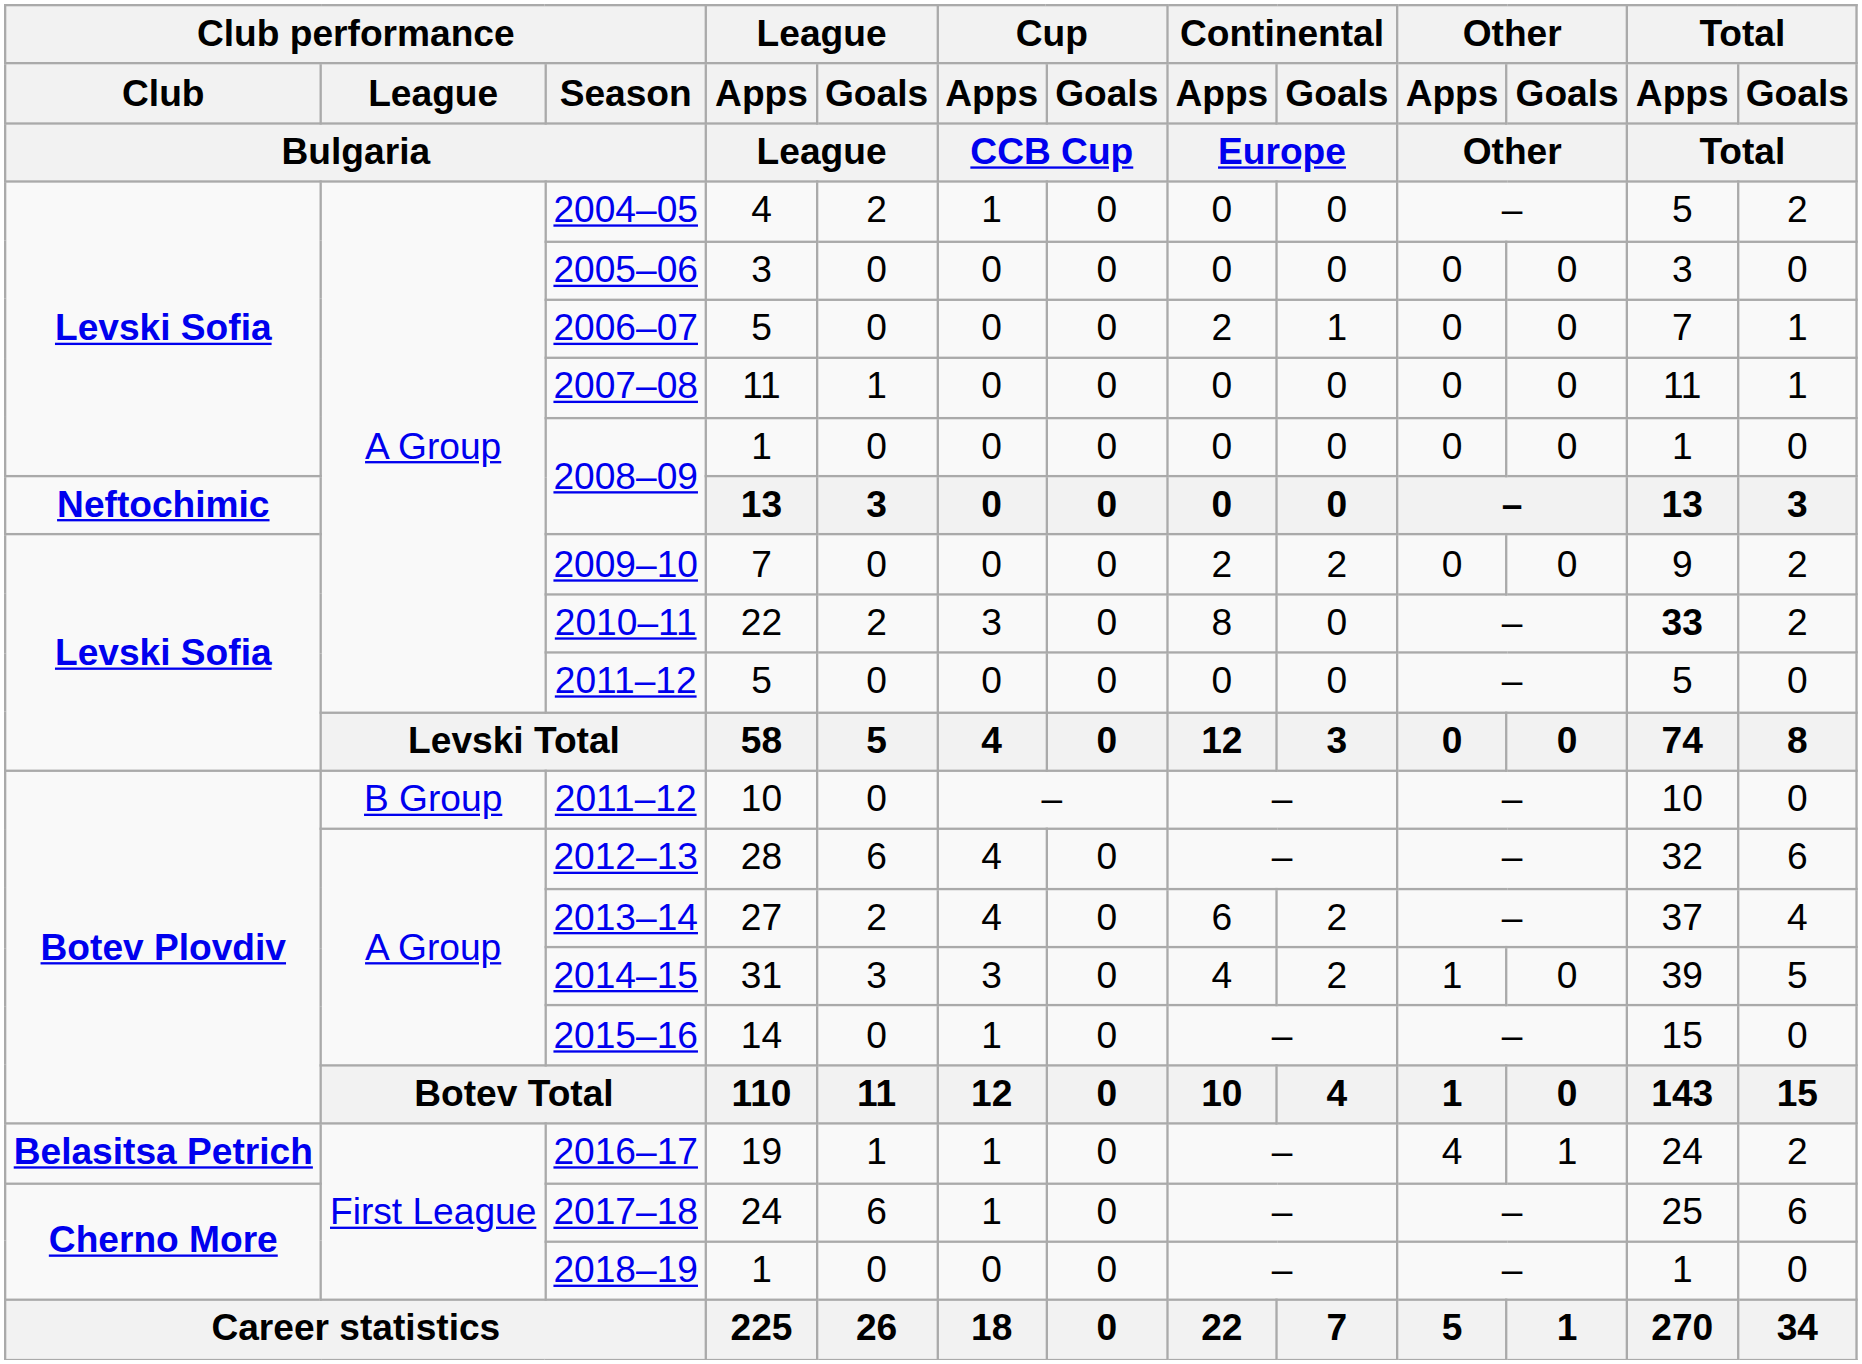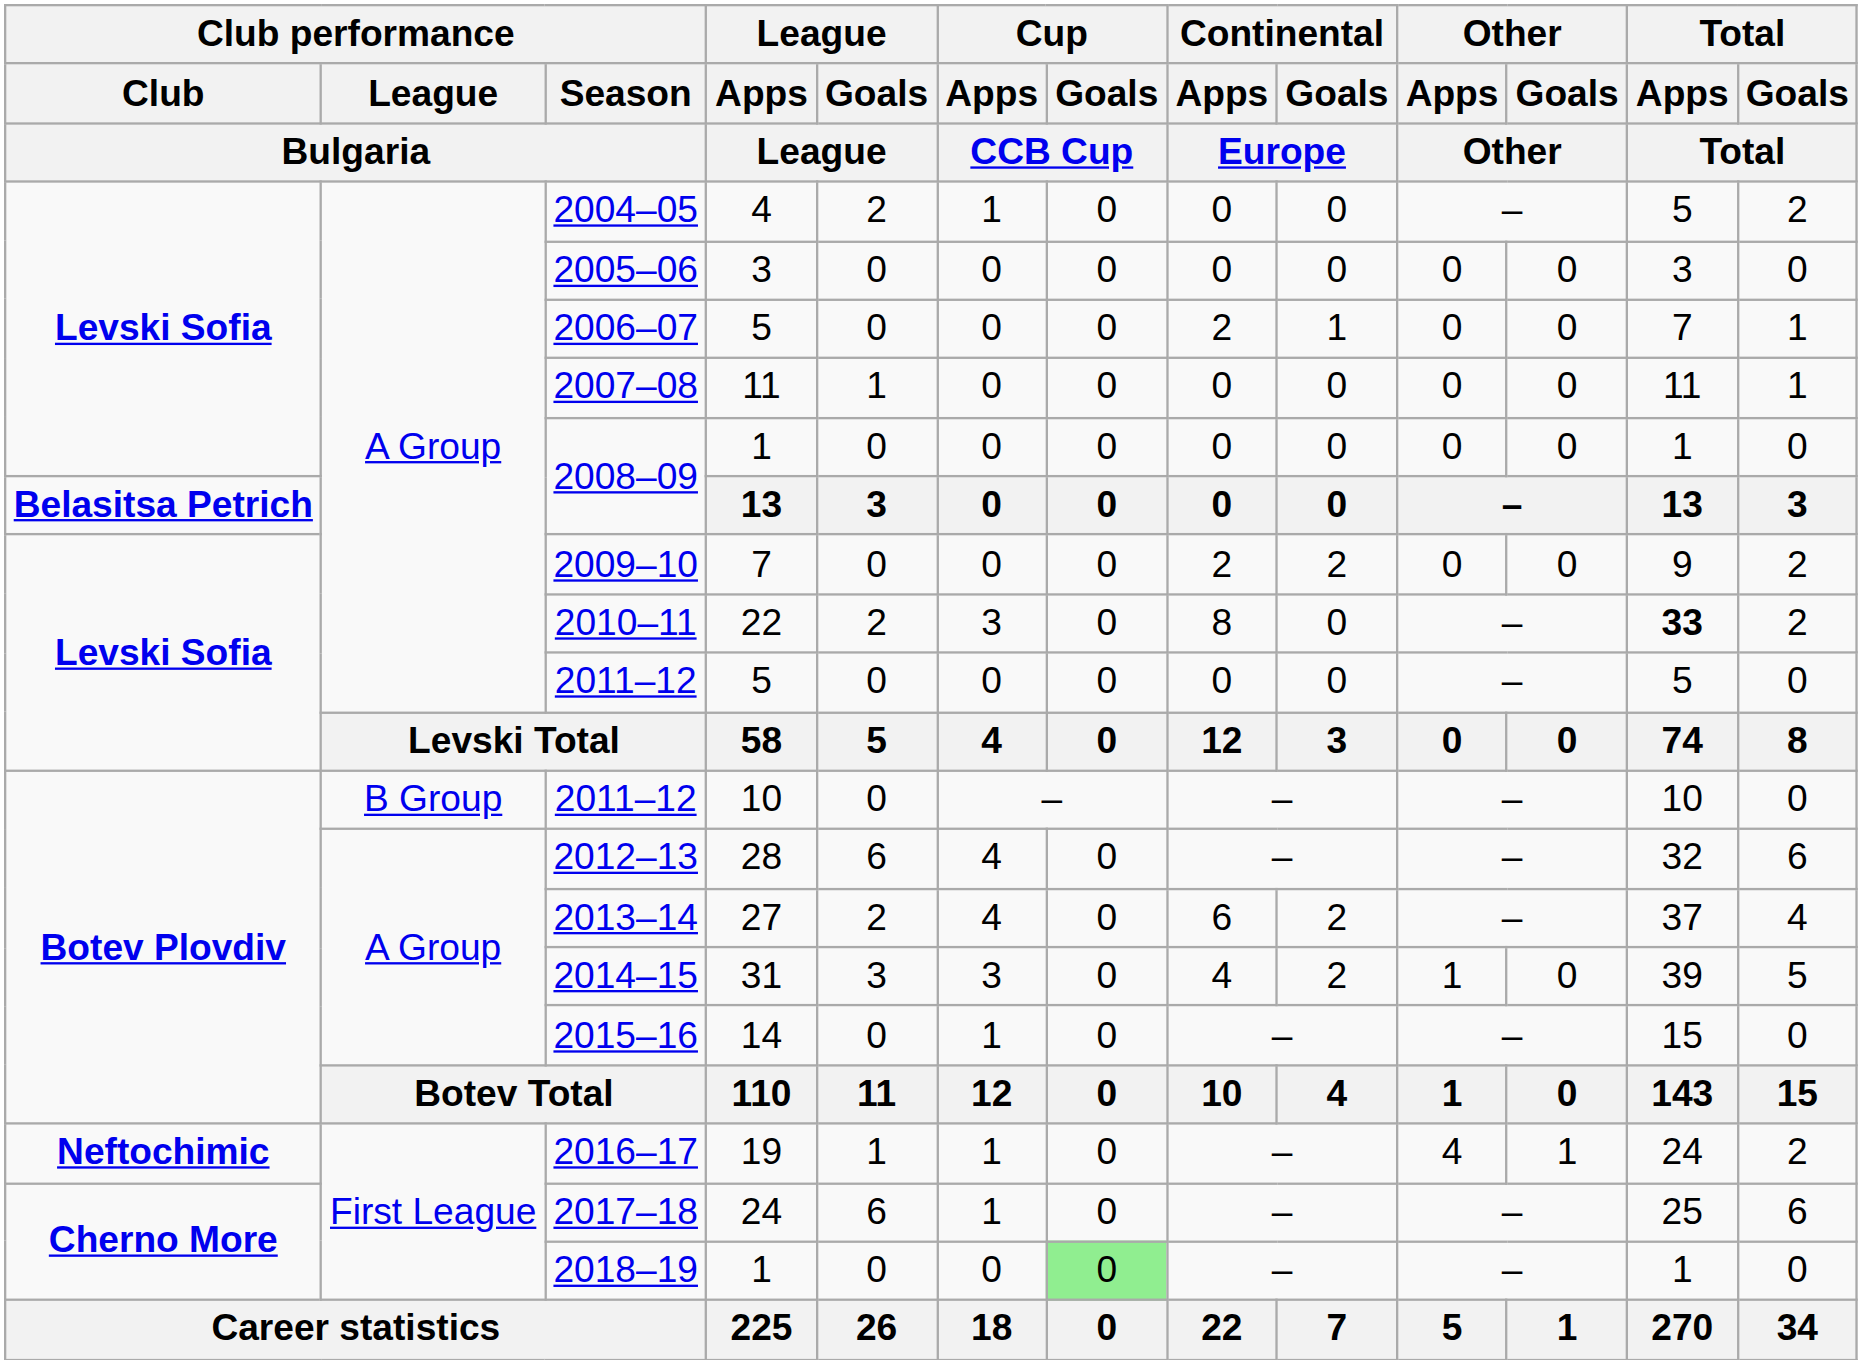2008–09 / 13 | Club performance / Club / Bulgaria: Neftochimic -> Belasitsa Petrich
2016–17 | Club performance / Club / Bulgaria: Belasitsa Petrich -> Neftochimic
2018–19 | Cup / Goals / CCB Cup: no background -> lightgreen background
